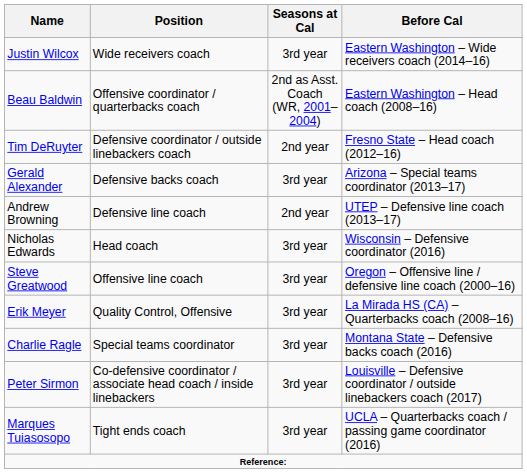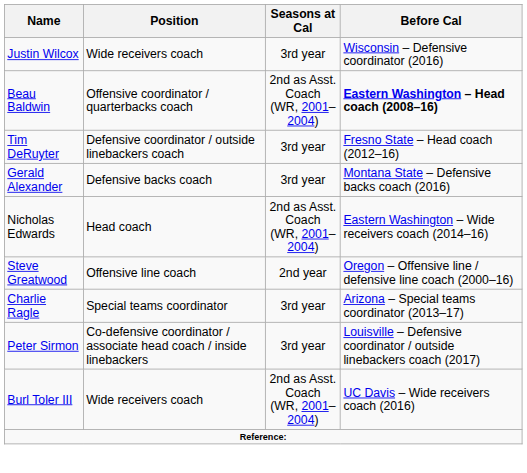Justin Wilcox | Before Cal: Eastern Washington – Wide receivers coach (2014–16) -> Wisconsin – Defensive coordinator (2016)
Beau Baldwin | Before Cal: normal -> bold
Tim DeRuyter | Seasons at Cal: 2nd year -> 3rd year
Gerald Alexander | Before Cal: Arizona – Special teams coordinator (2013–17) -> Montana State – Defensive backs coach (2016)
- row: Andrew Browning | Defensive line coach | 2nd year | UTEP – Defensive line coach (2013–17)
Nicholas Edwards | Seasons at Cal: 3rd year -> 2nd as Asst. Coach (WR, 2001–2004)
Nicholas Edwards | Before Cal: Wisconsin – Defensive coordinator (2016) -> Eastern Washington – Wide receivers coach (2014–16)
Steve Greatwood | Seasons at Cal: 3rd year -> 2nd year
- row: Erik Meyer | Quality Control, Offensive | 3rd year | La Mirada HS (CA) – Quarterbacks coach (2008–16)
Charlie Ragle | Before Cal: Montana State – Defensive backs coach (2016) -> Arizona – Special teams coordinator (2013–17)
+ row: Burl Toler III | Wide receivers coach | 2nd as Asst. Coach (WR, 2001–2004) | UC Davis – Wide receivers coach (2016)
- row: Marques Tuiasosopo | Tight ends coach | 3rd year | UCLA – Quarterbacks coach / passing game coordinator (2016)
